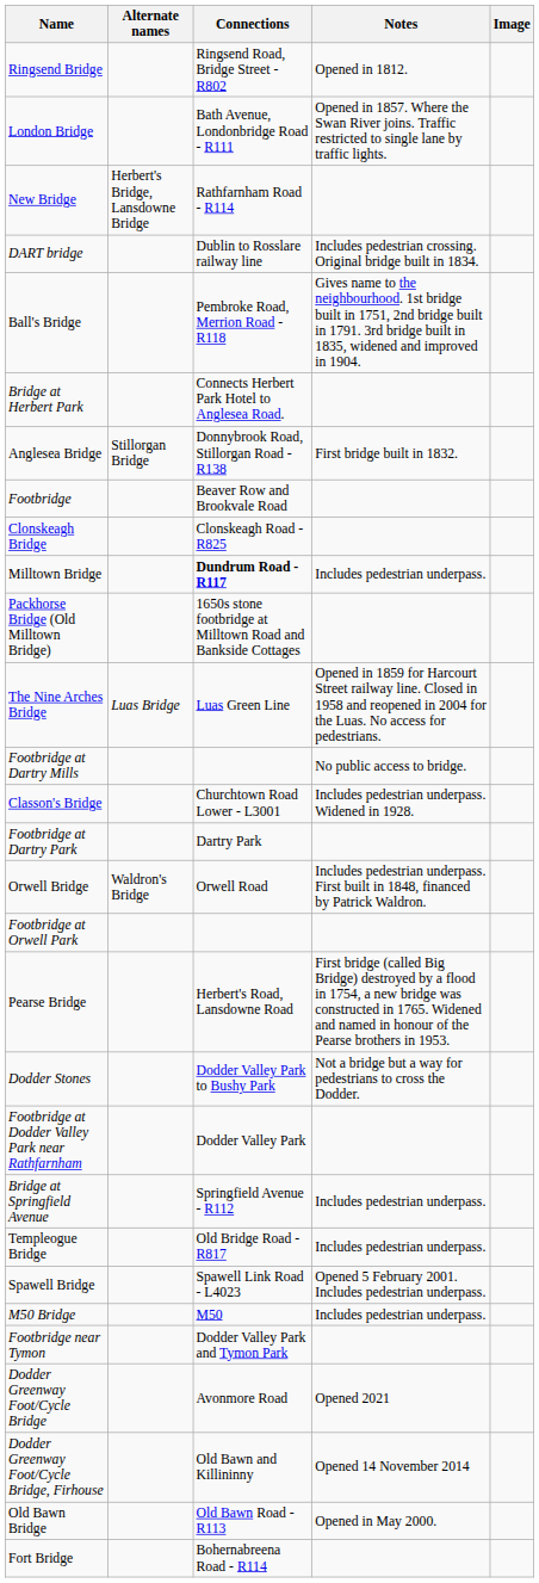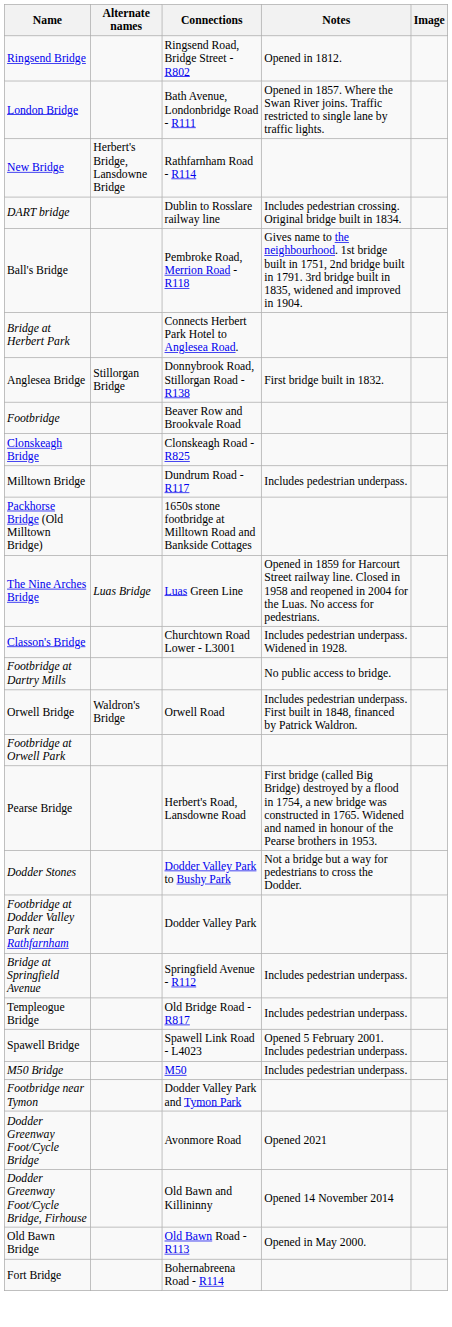Milltown Bridge | Connections: bold -> normal
rows swapped: Classon's Bridge <-> Footbridge at Dartry Mills
- row: Footbridge at Dartry Park | Dartry Park
